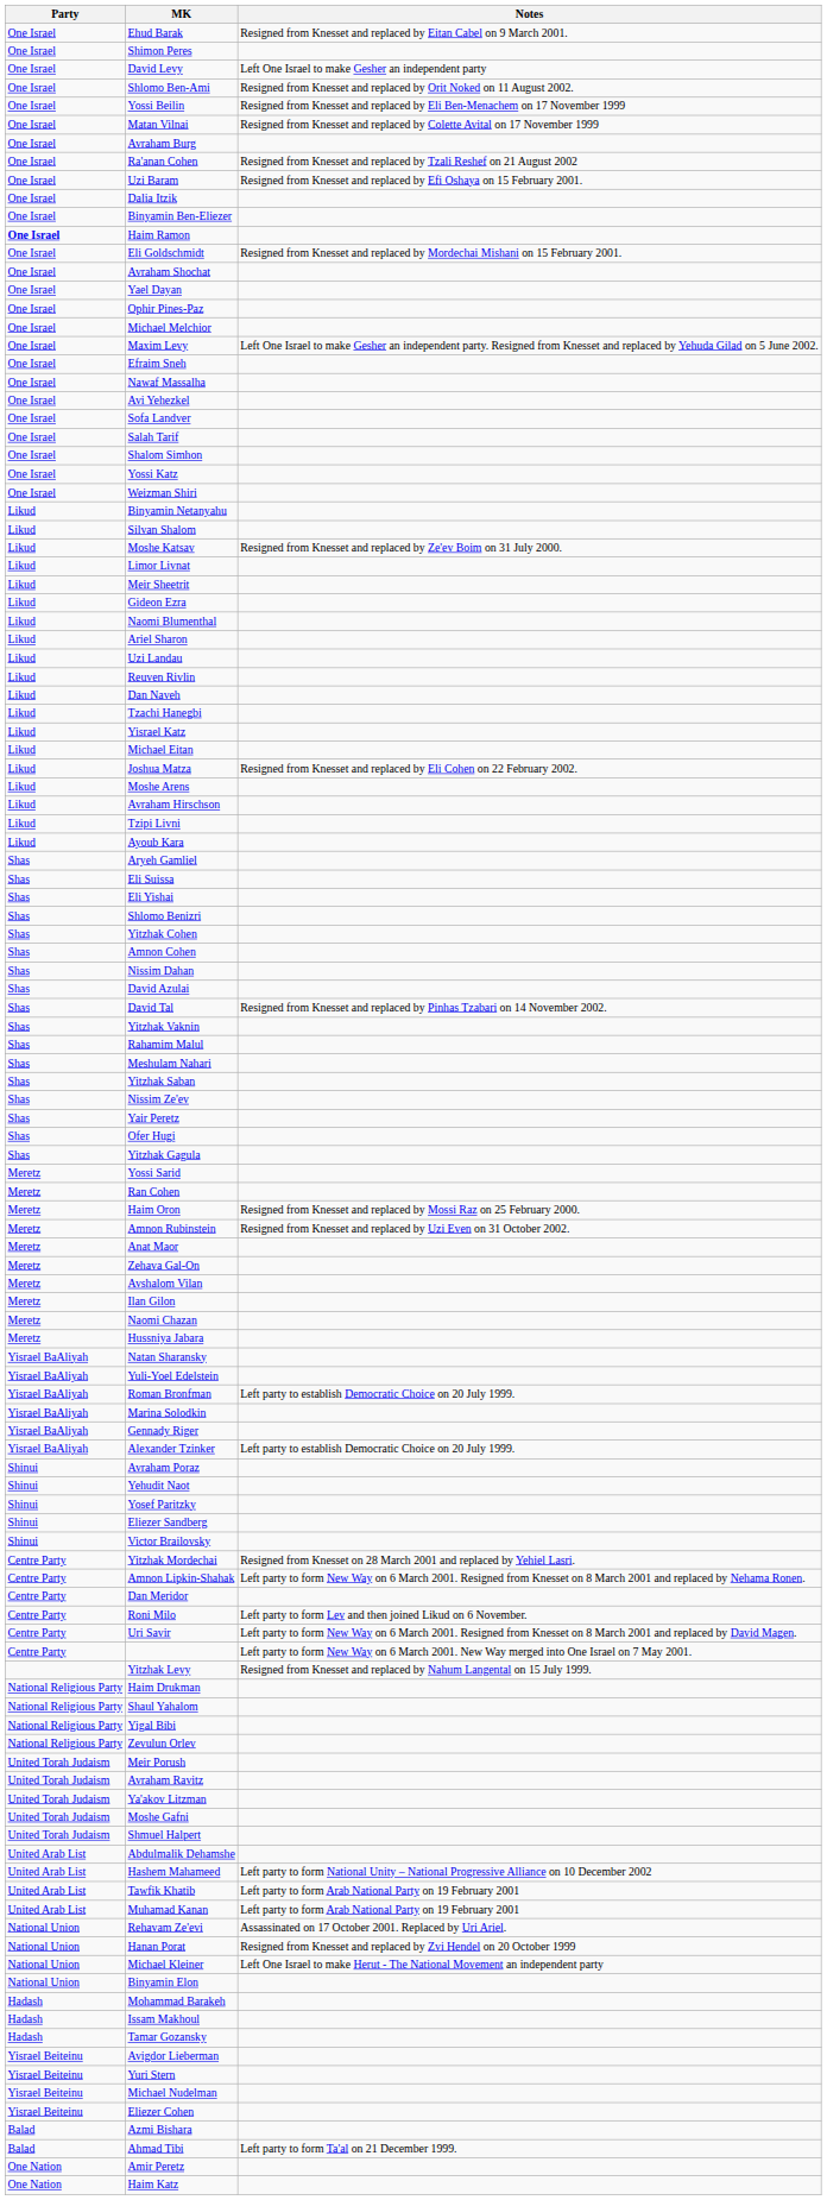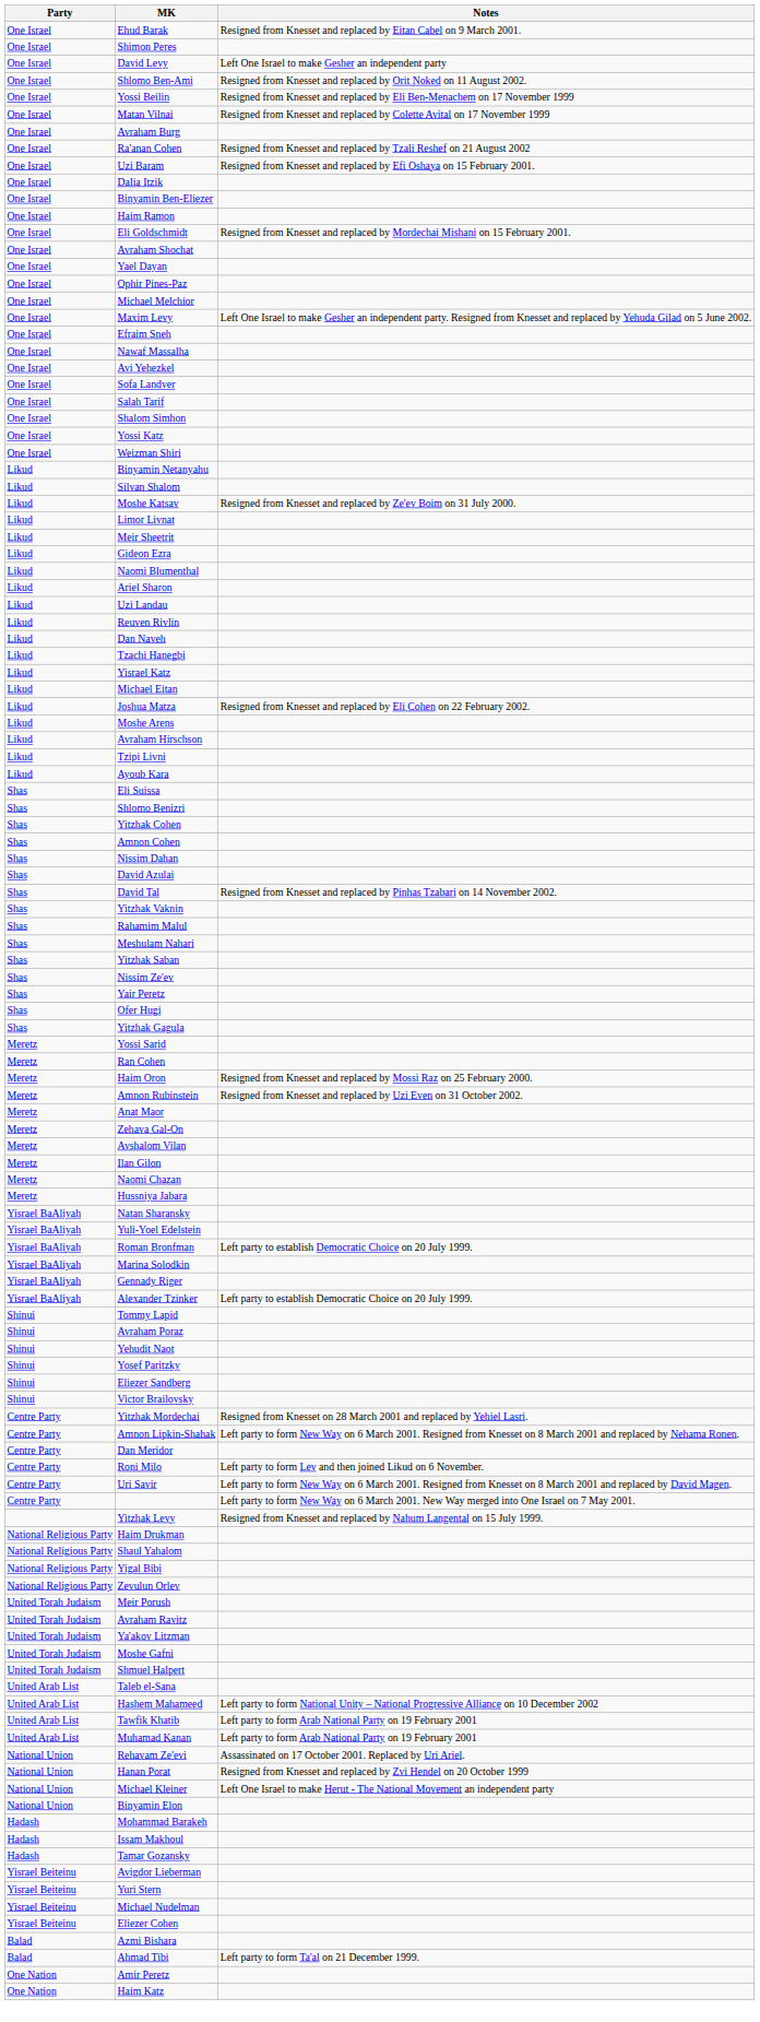Haim Ramon | Party: bold -> normal
- row: Shas | Aryeh Gamliel
- row: Shas | Eli Yishai
+ row: Shinui | Tommy Lapid
- row: United Arab List | Abdulmalik Dehamshe
+ row: United Arab List | Taleb el-Sana
